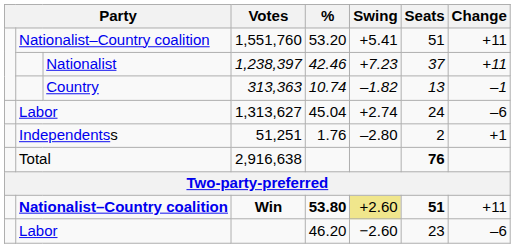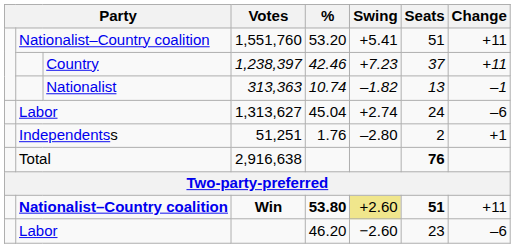1,238,397 | column 3: Nationalist -> Country
313,363 | column 3: Country -> Nationalist
